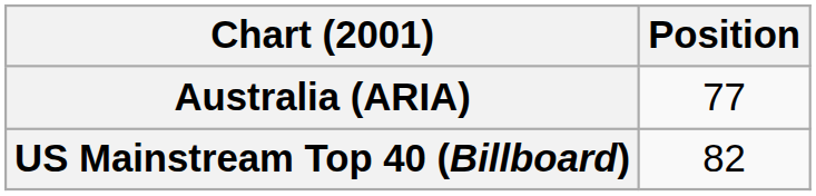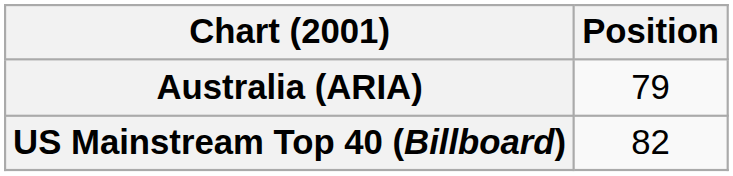Australia (ARIA) | Position: 77 -> 79
